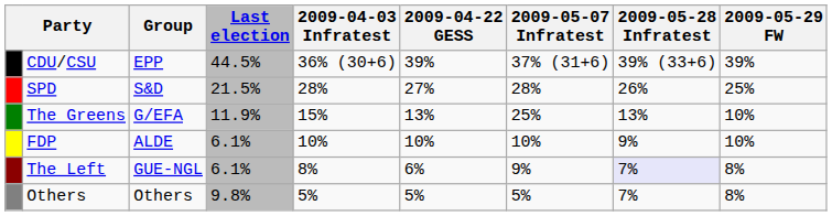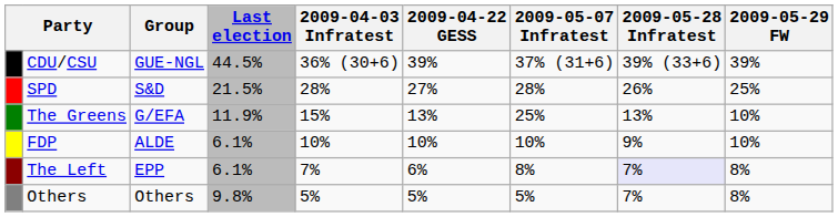CDU/CSU | Group: EPP -> GUE-NGL
The Left | Group: GUE-NGL -> EPP
The Left | 2009-04-03 Infratest: 8% -> 7%
The Left | 2009-05-07 Infratest: 9% -> 8%
